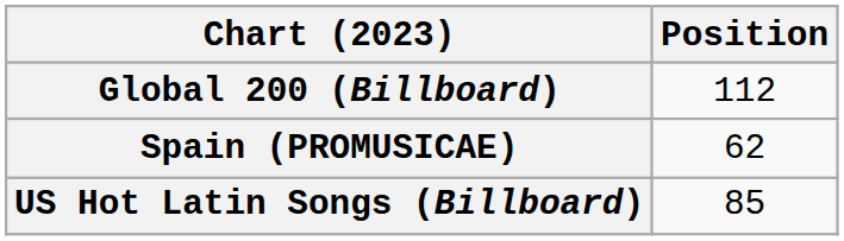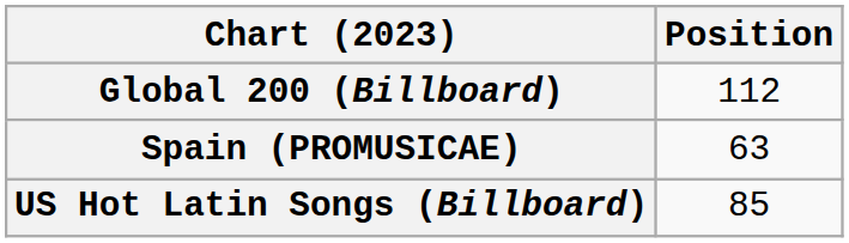Spain (PROMUSICAE) | Position: 62 -> 63
